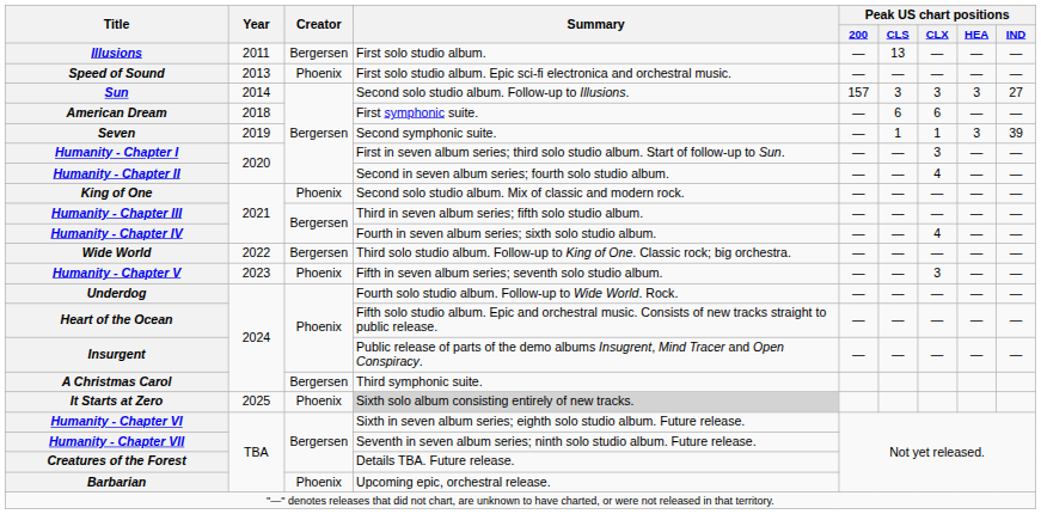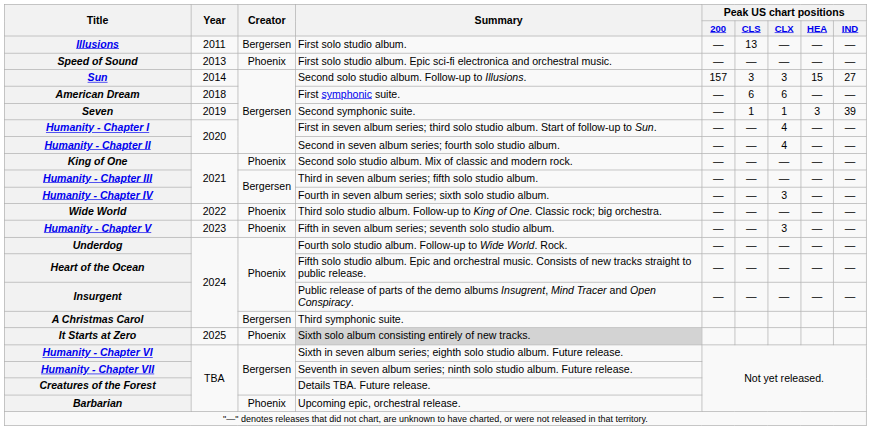Sun | Peak US chart positions / HEA: 3 -> 15
Humanity - Chapter I | Peak US chart positions / CLX: 3 -> 4
Humanity - Chapter IV | Peak US chart positions / CLX: 4 -> 3
Wide World | Creator: Bergersen -> Phoenix
